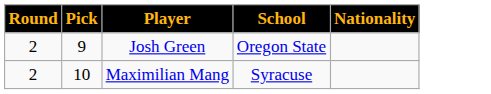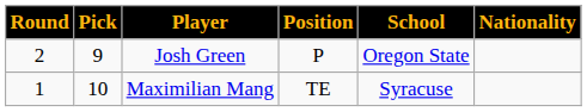+ column: Position | P | TE
Maximilian Mang | Round: 2 -> 1
